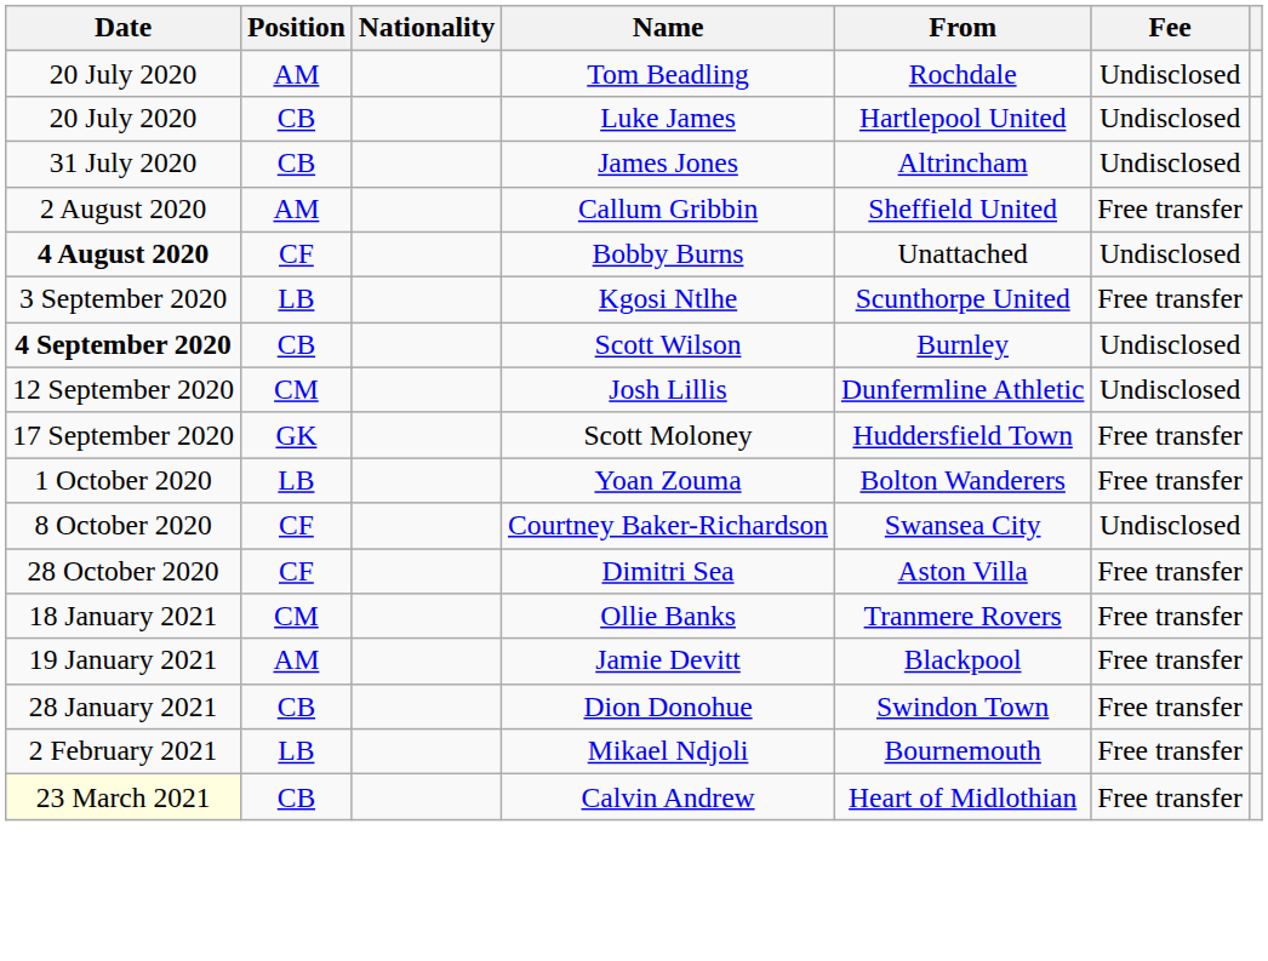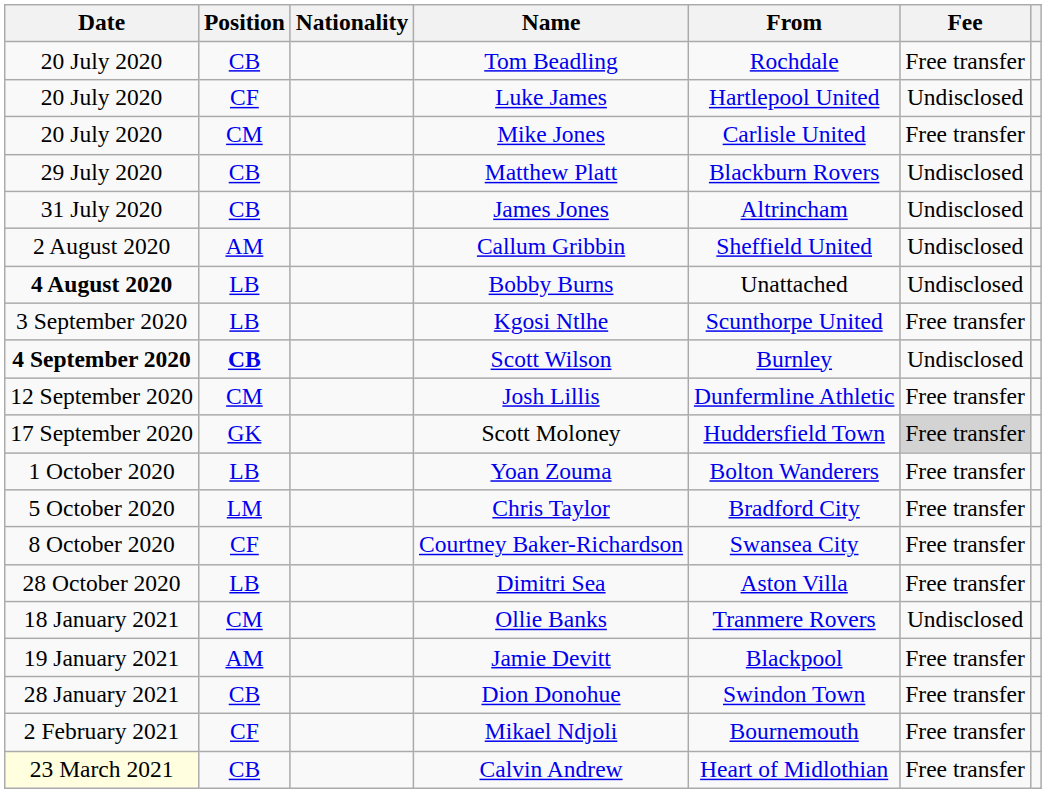Tom Beadling | Position: AM -> CB
Tom Beadling | Fee: Undisclosed -> Free transfer
Luke James | Position: CB -> CF
+ row: 20 July 2020 | CM | Mike Jones | Carlisle United | Free transfer
+ row: 29 July 2020 | CB | Matthew Platt | Blackburn Rovers | Undisclosed
Callum Gribbin | Fee: Free transfer -> Undisclosed
Bobby Burns | Position: CF -> LB
Scott Wilson | Position: normal -> bold
Josh Lillis | Fee: Undisclosed -> Free transfer
Scott Moloney | Fee: no background -> lightgrey background
+ row: 5 October 2020 | LM | Chris Taylor | Bradford City | Free transfer
Courtney Baker-Richardson | Fee: Undisclosed -> Free transfer
Dimitri Sea | Position: CF -> LB
Ollie Banks | Fee: Free transfer -> Undisclosed
Mikael Ndjoli | Position: LB -> CF
